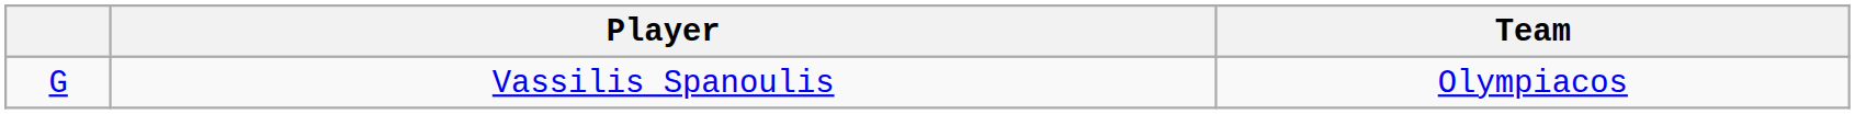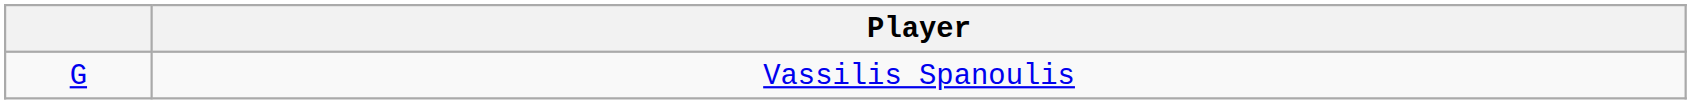- column: Team | Olympiacos
